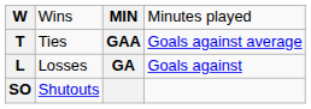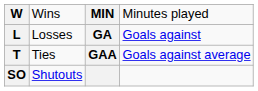rows swapped: Losses <-> Ties
